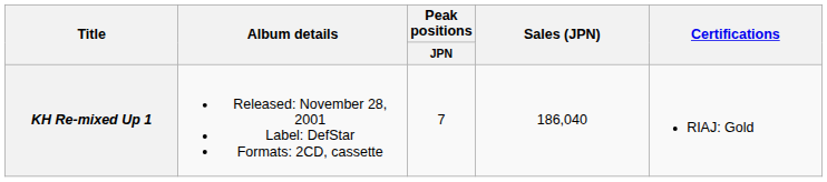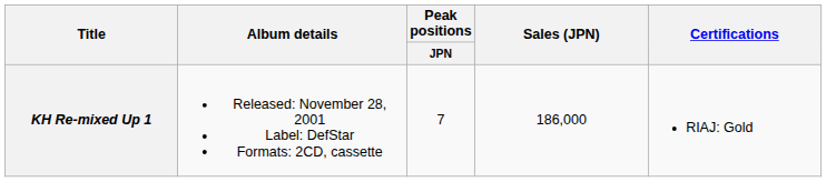KH Re-mixed Up 1 | Sales (JPN): 186,040 -> 186,000
